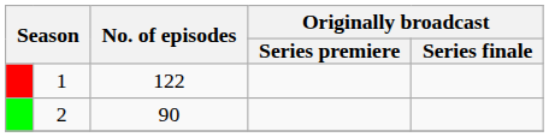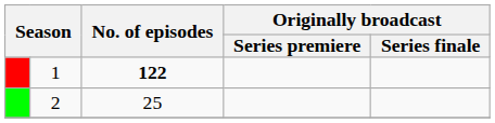1 | No. of episodes: normal -> bold
2 | No. of episodes: 90 -> 25
